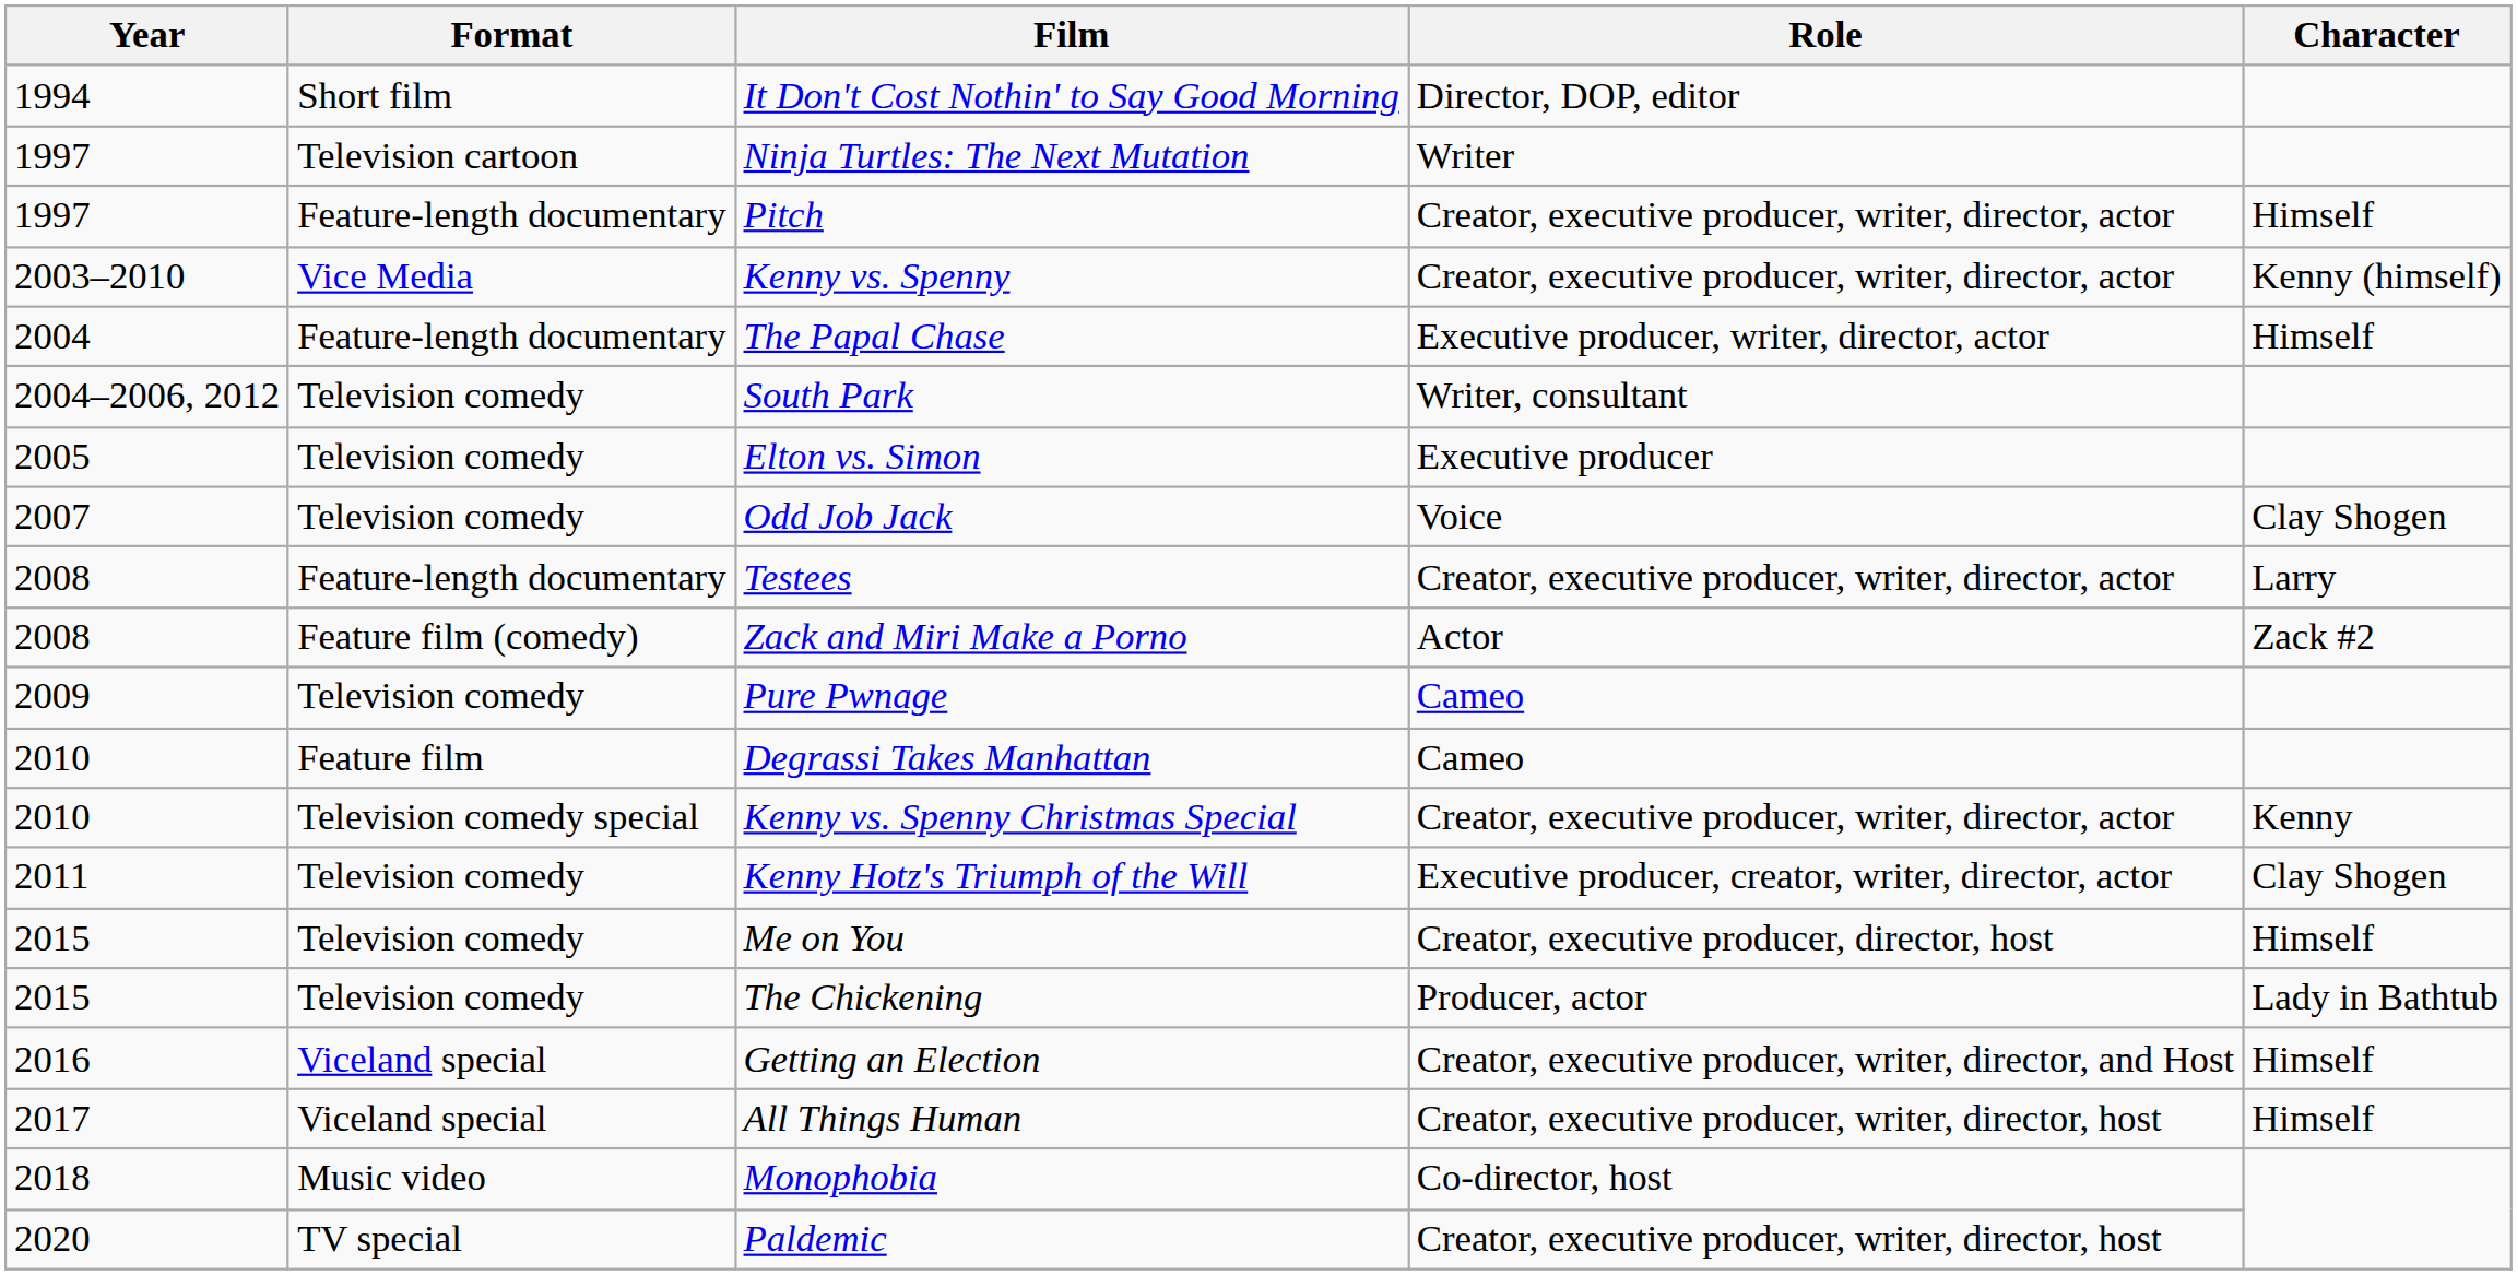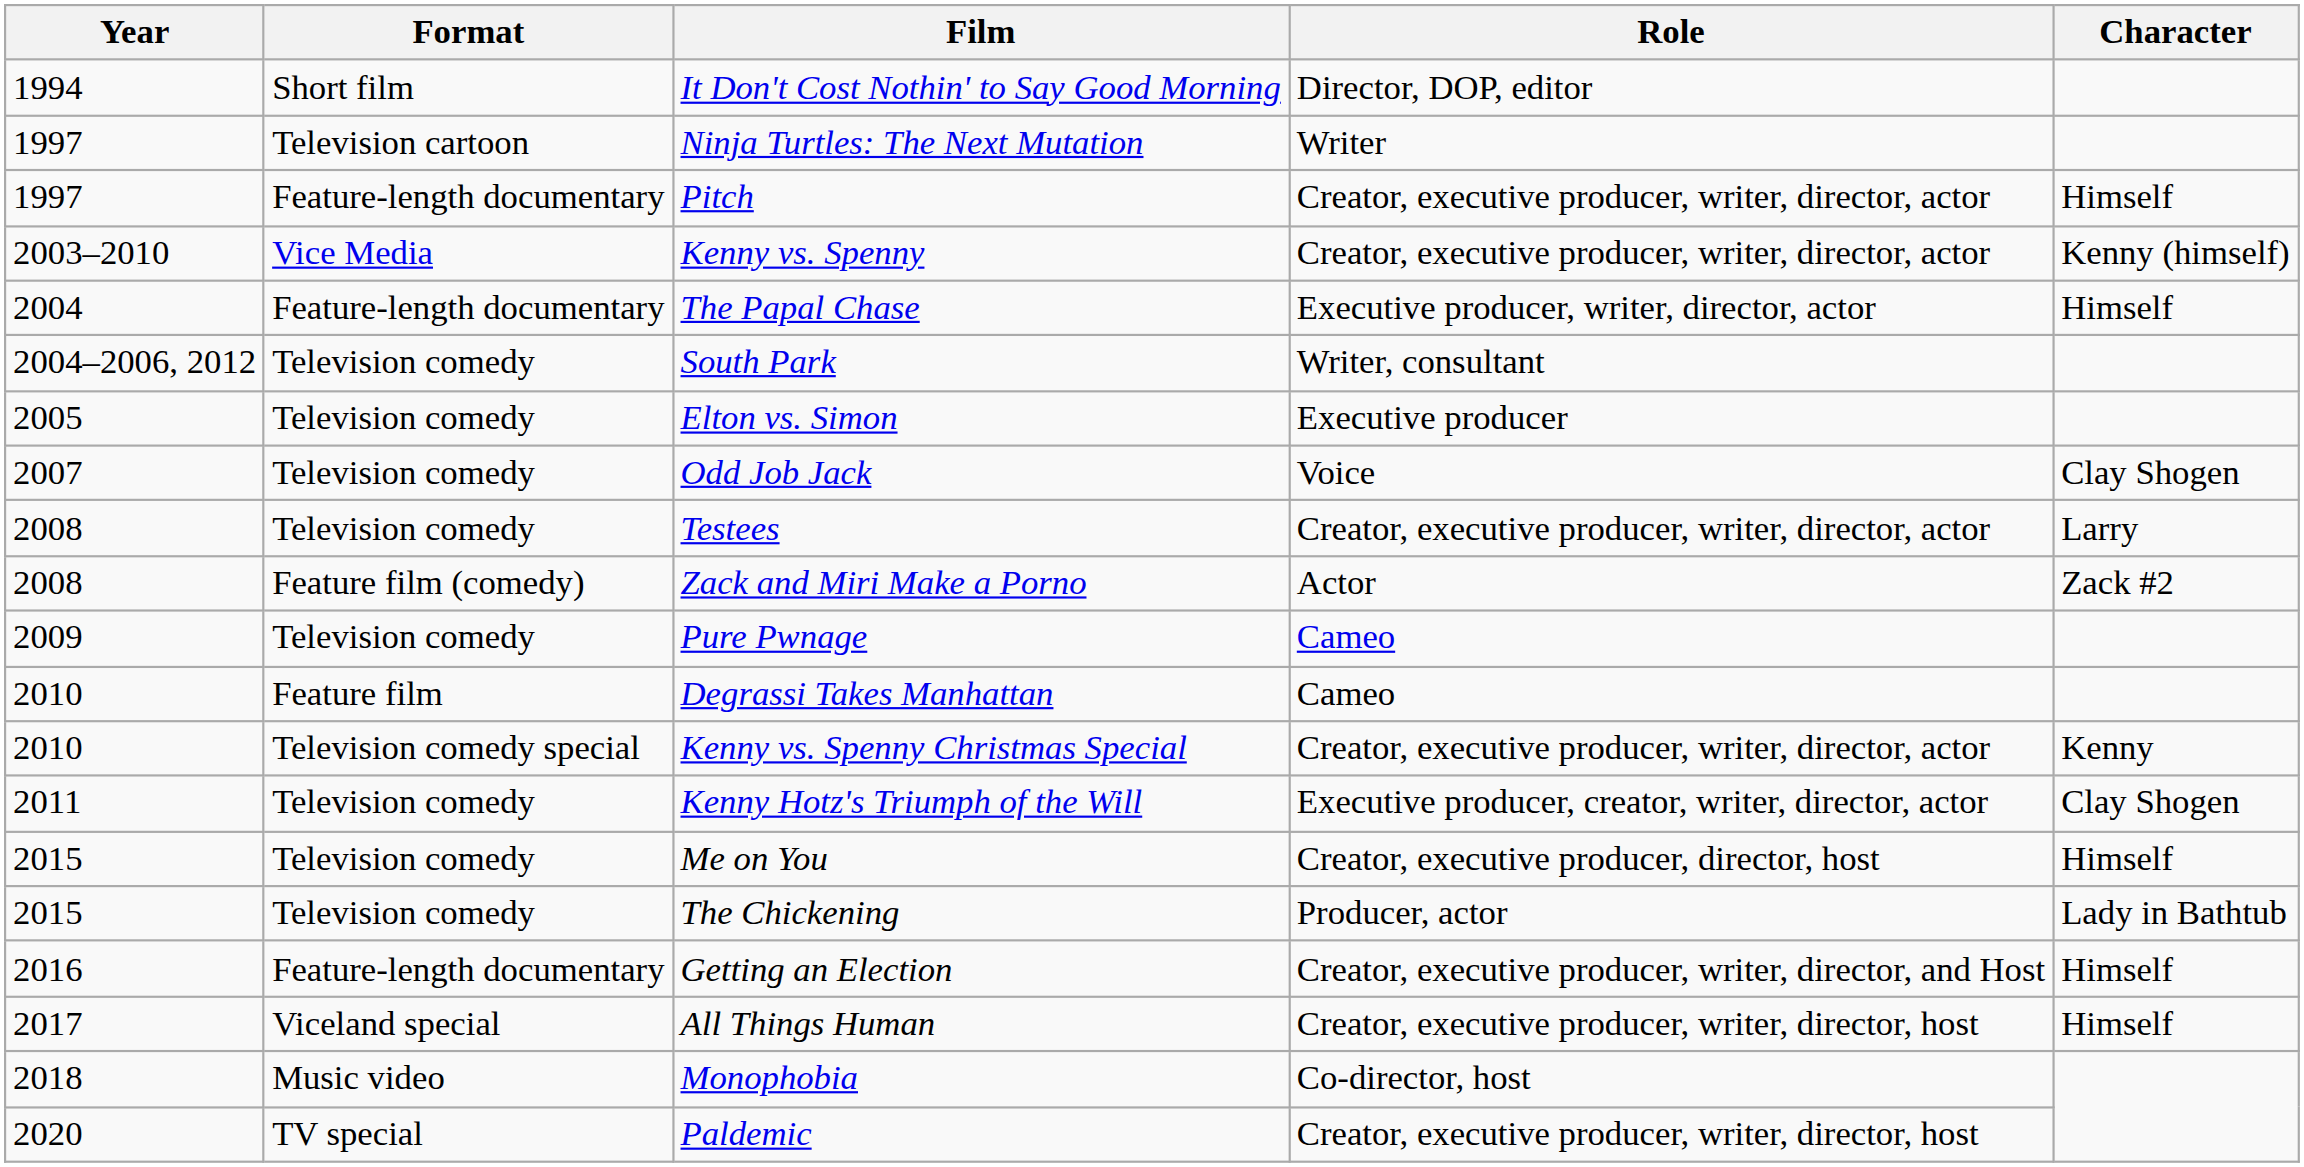Testees | Format: Feature-length documentary -> Television comedy
Getting an Election | Format: Viceland special -> Feature-length documentary
